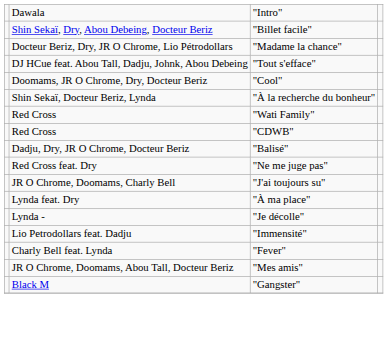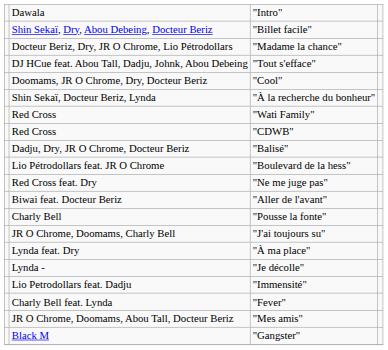+ row: Lio Pétrodollars feat. JR O Chrome | "Boulevard de la hess"
+ row: Biwai feat. Docteur Beriz | "Aller de l'avant"
+ row: Charly Bell | "Pousse la fonte"
